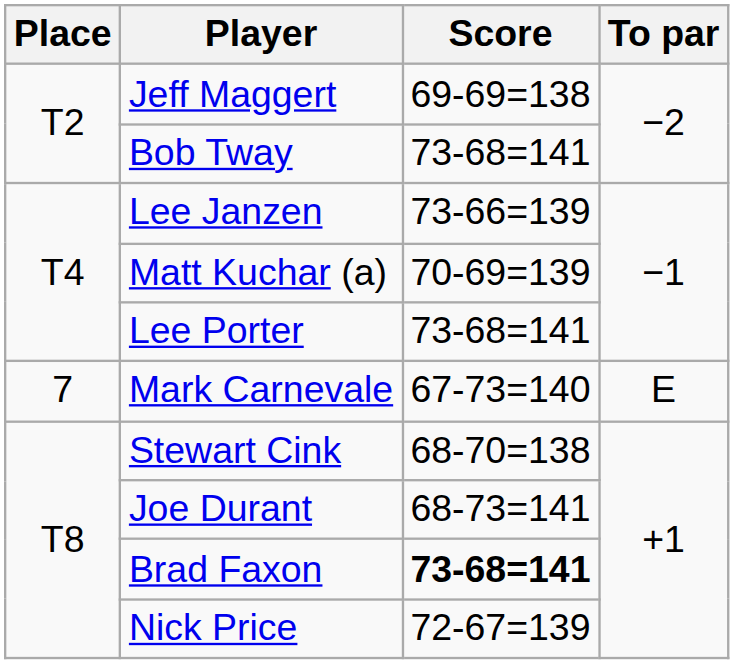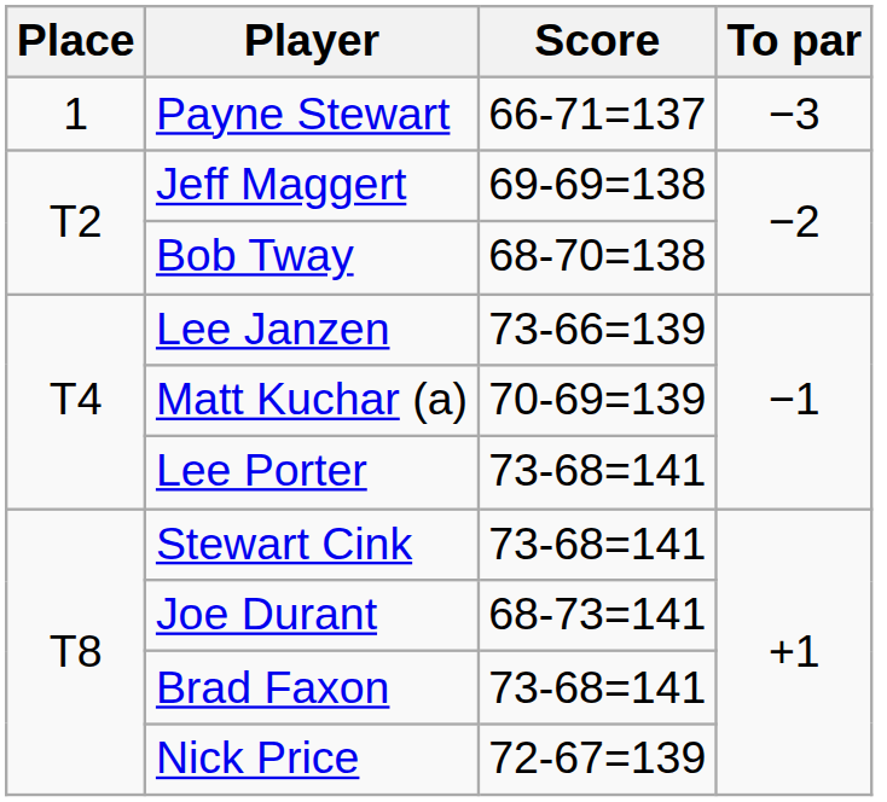+ row: 1 | Payne Stewart | 66-71=137 | −3
Bob Tway | Score: 73-68=141 -> 68-70=138
- row: 7 | Mark Carnevale | 67-73=140 | E
Stewart Cink | Score: 68-70=138 -> 73-68=141
Brad Faxon | Score: bold -> normal
